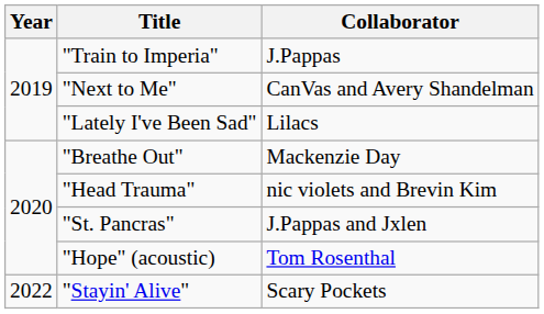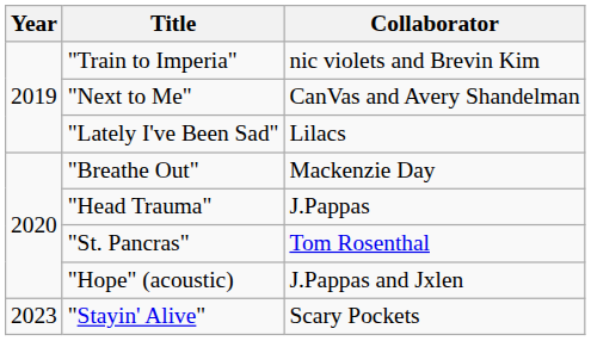"Train to Imperia" | Collaborator: J.Pappas -> nic violets and Brevin Kim
"Head Trauma" | Collaborator: nic violets and Brevin Kim -> J.Pappas
"St. Pancras" | Collaborator: J.Pappas and Jxlen -> Tom Rosenthal
"Hope" (acoustic) | Collaborator: Tom Rosenthal -> J.Pappas and Jxlen
"Stayin' Alive" | Year: 2022 -> 2023
